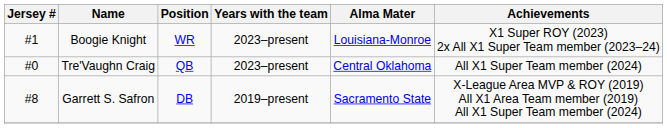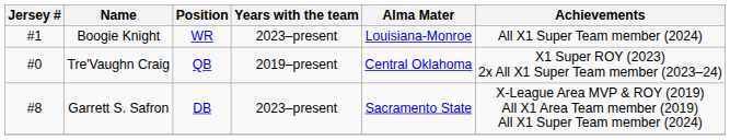Boogie Knight | Achievements: X1 Super ROY (2023) 2x All X1 Super Team member (2023–24) -> All X1 Super Team member (2024)
Tre'Vaughn Craig | Years with the team: 2023–present -> 2019–present
Tre'Vaughn Craig | Achievements: All X1 Super Team member (2024) -> X1 Super ROY (2023) 2x All X1 Super Team member (2023–24)
Garrett S. Safron | Years with the team: 2019–present -> 2023–present
